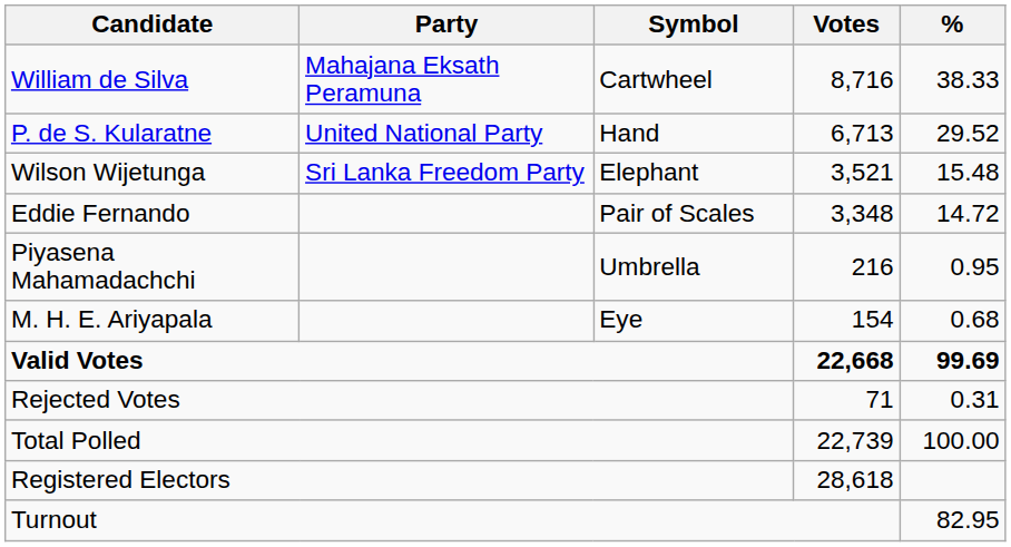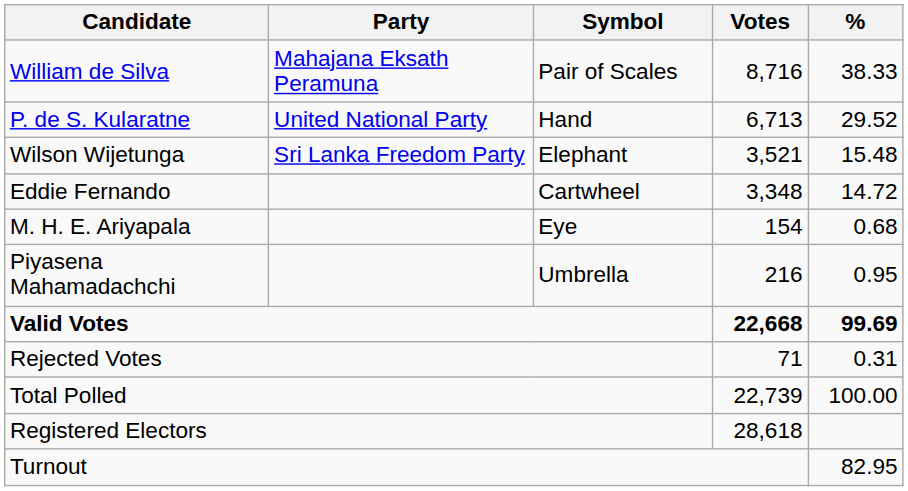William de Silva | Symbol: Cartwheel -> Pair of Scales
Eddie Fernando | Symbol: Pair of Scales -> Cartwheel
rows swapped: Piyasena Mahamadachchi <-> M. H. E. Ariyapala
